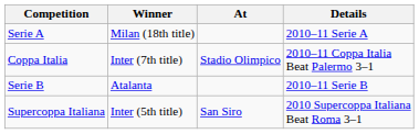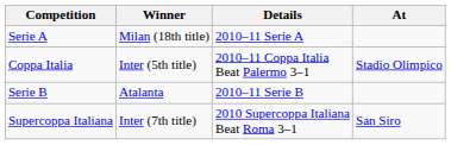columns swapped: Details <-> At
Coppa Italia | Winner: Inter (7th title) -> Inter (5th title)
Supercoppa Italiana | Winner: Inter (5th title) -> Inter (7th title)
